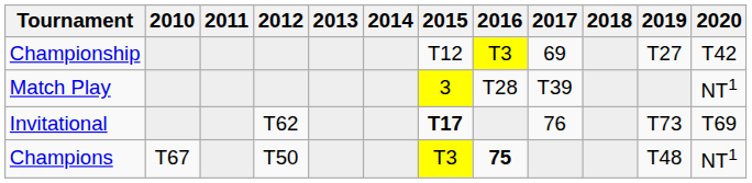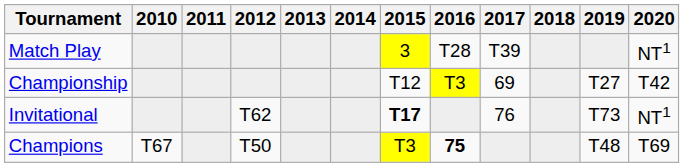rows swapped: Championship <-> Match Play
Invitational | 2020: T69 -> NT1
Champions | 2020: NT1 -> T69
